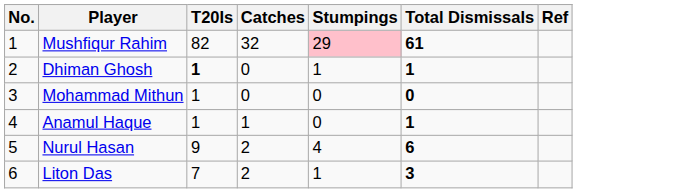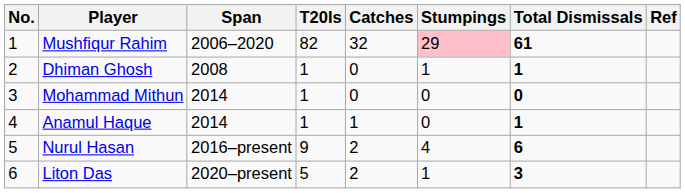+ column: Span | 2006–2020 | 2008 | 2014 | 2014 | 2016–present | 2020–present
Dhiman Ghosh | T20Is: bold -> normal
Liton Das | T20Is: 7 -> 5
